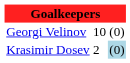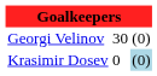Georgi Velinov | column 2: 10 -> 30
Krasimir Dosev | column 2: 2 -> 0
